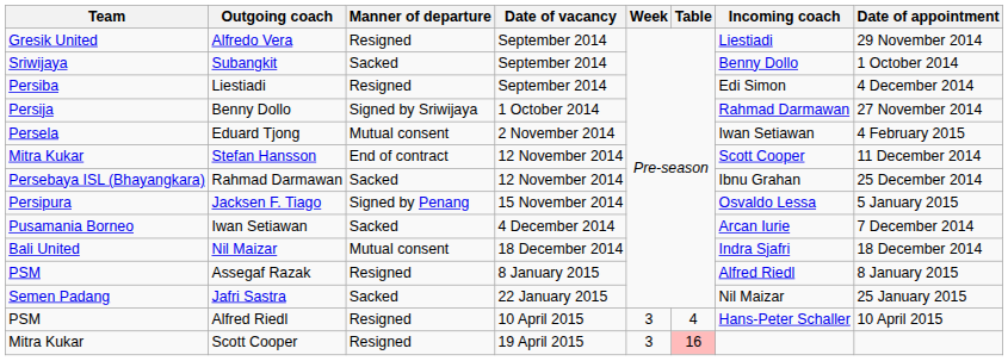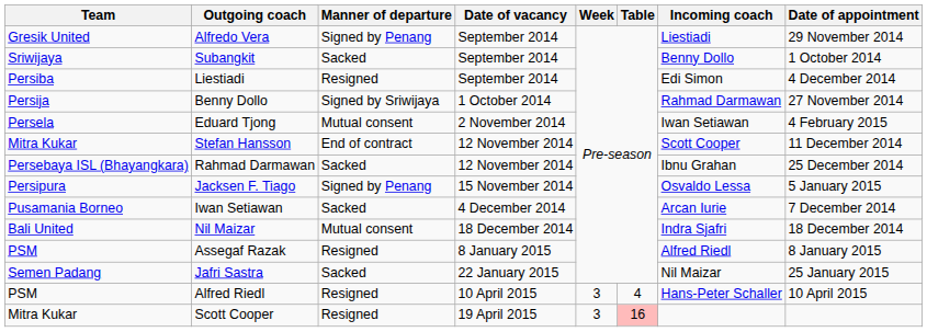Alfredo Vera | Manner of departure: Resigned -> Signed by Penang
